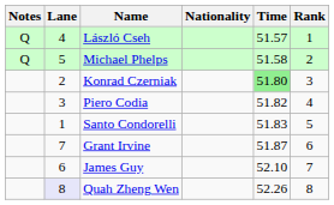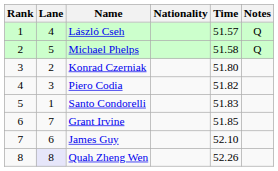columns swapped: Rank <-> Notes
Konrad Czerniak | Time: lightgreen background -> no background
Grant Irvine | Time: 51.87 -> 51.85
